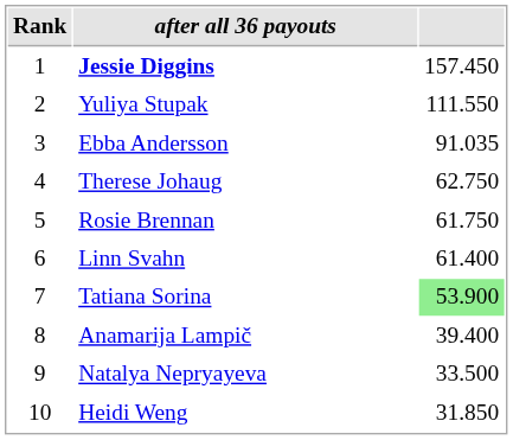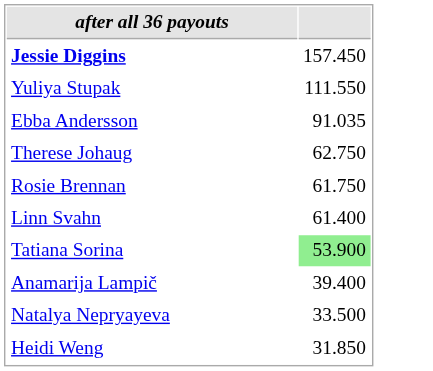- column: Rank | 1 | 2 | 3 | 4 | 5 | 6 | 7 | 8 | 9 | 10
